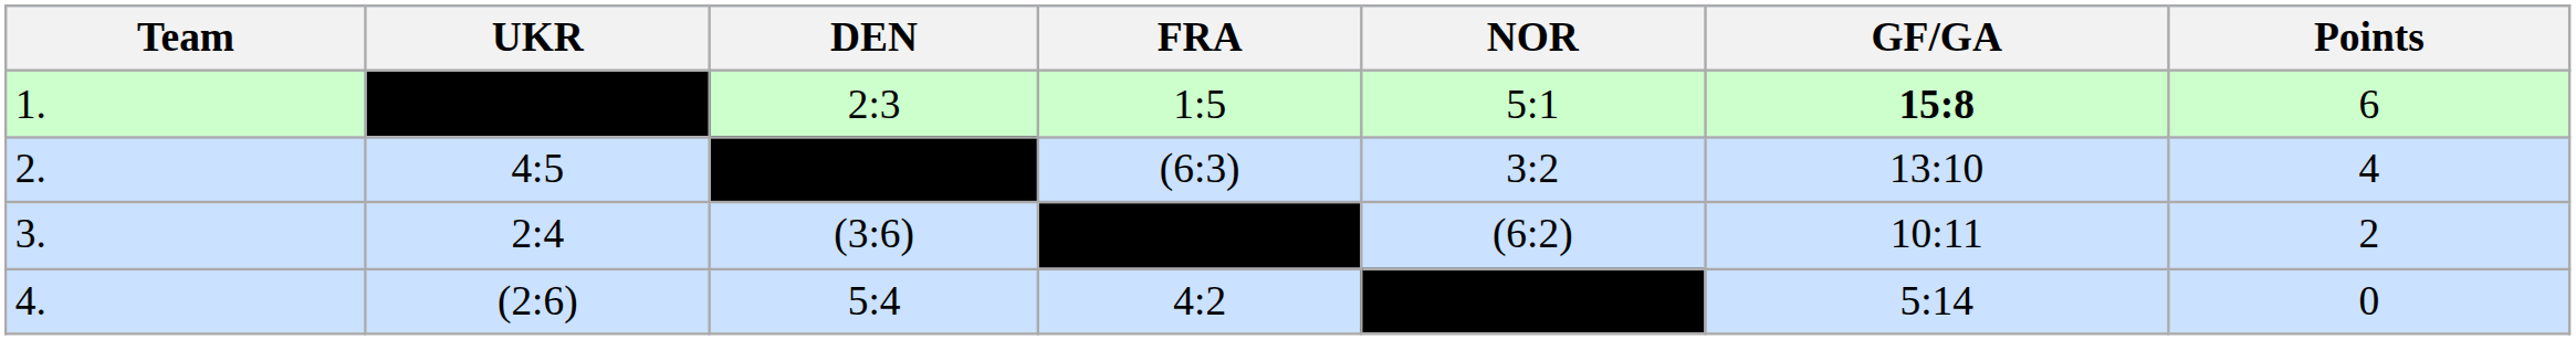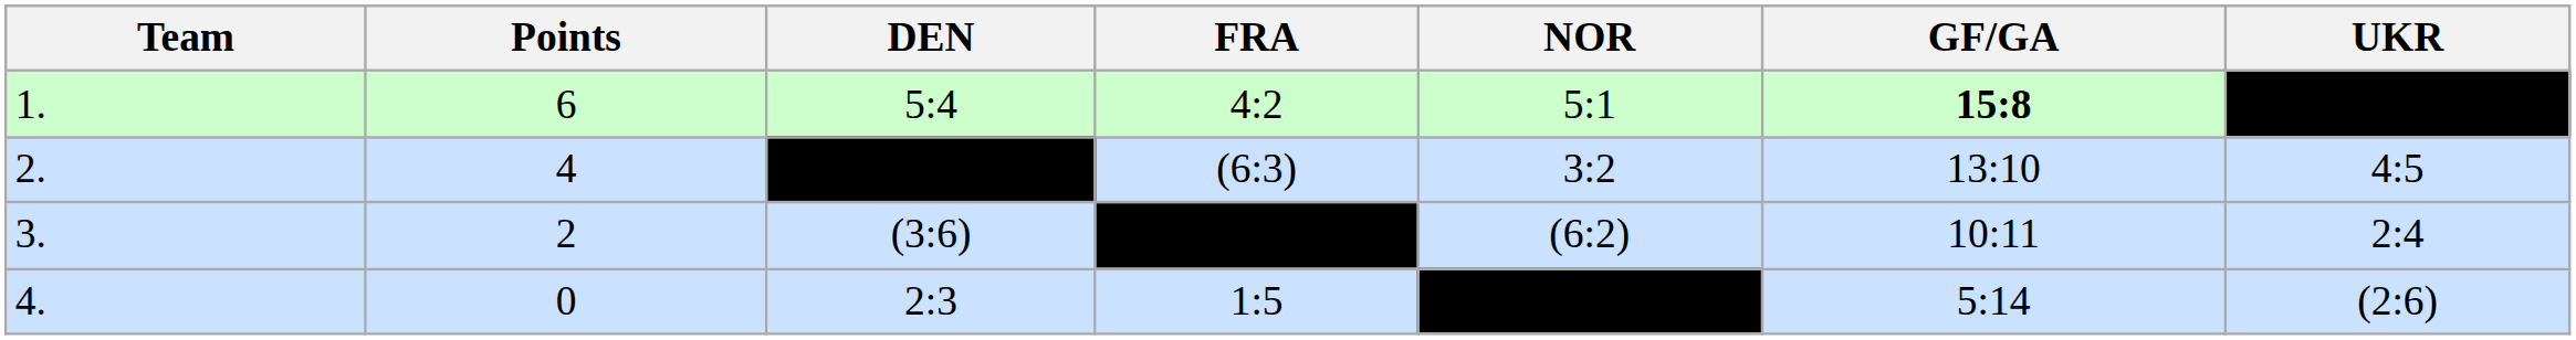columns swapped: UKR <-> Points
1. | DEN: 2:3 -> 5:4
1. | FRA: 1:5 -> 4:2
4. | DEN: 5:4 -> 2:3
4. | FRA: 4:2 -> 1:5
